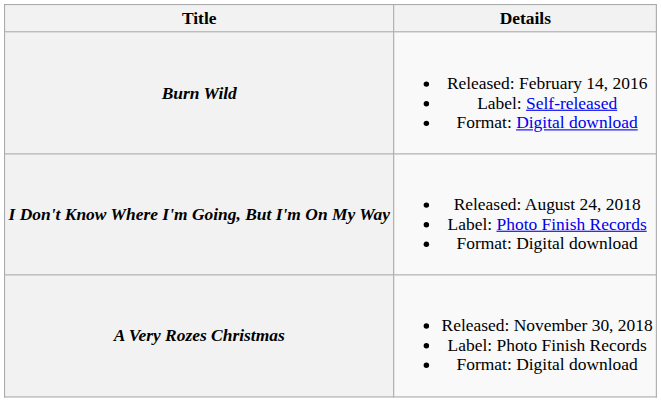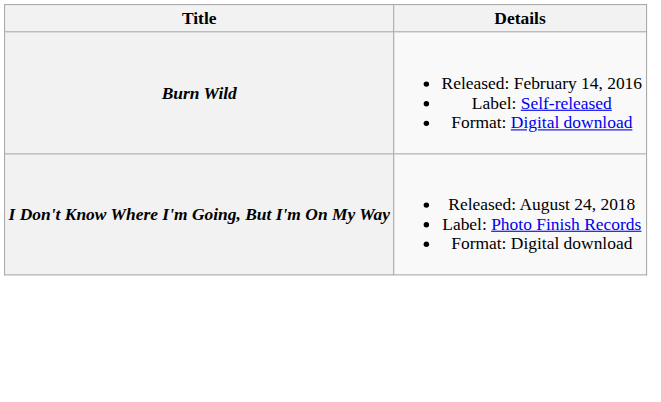- row: A Very Rozes Christmas | Released: November 30, 2018 Label: Photo Finish Records Format: Digital download
